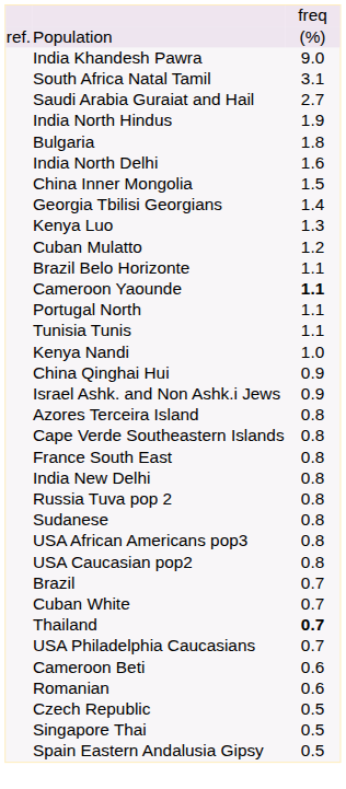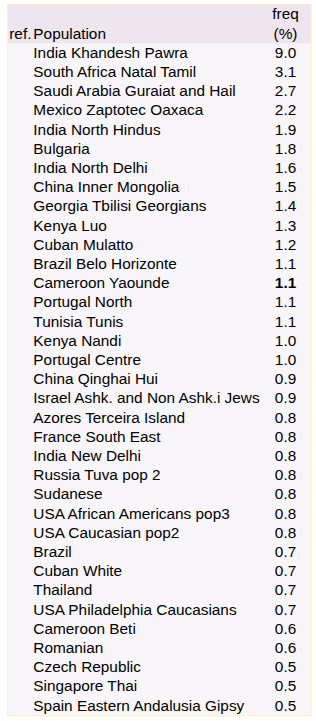+ row: Mexico Zaptotec Oaxaca | 2.2
+ row: Portugal Centre | 1.0
- row: Cape Verde Southeastern Islands | 0.8
Thailand | column 3: bold -> normal
